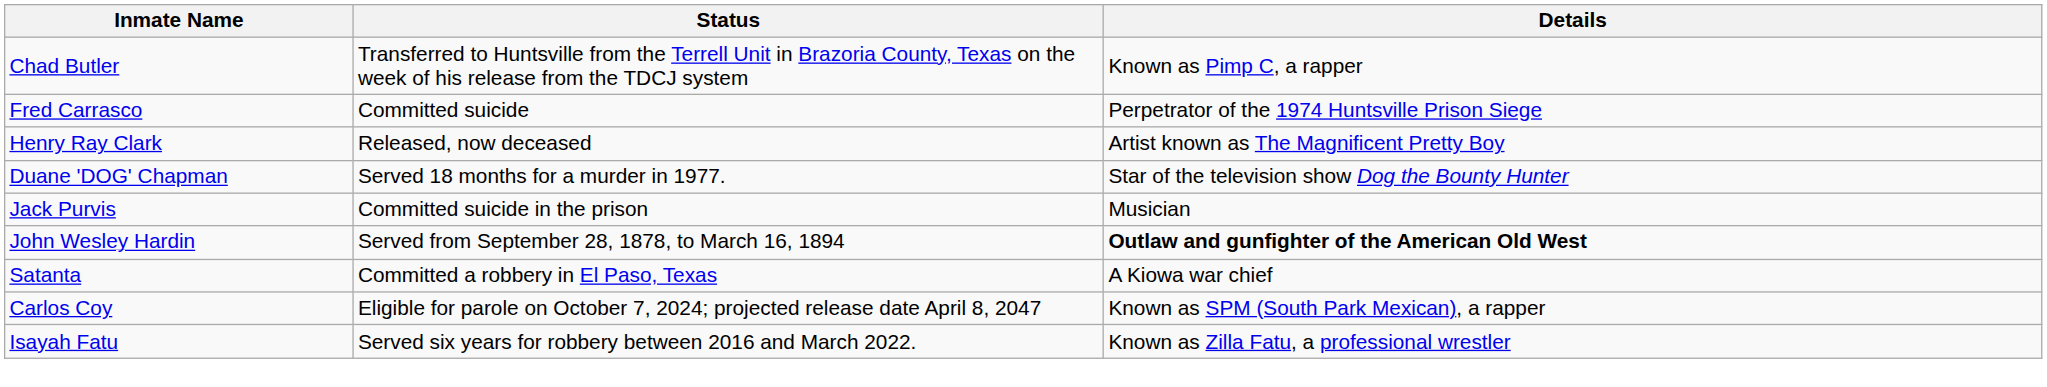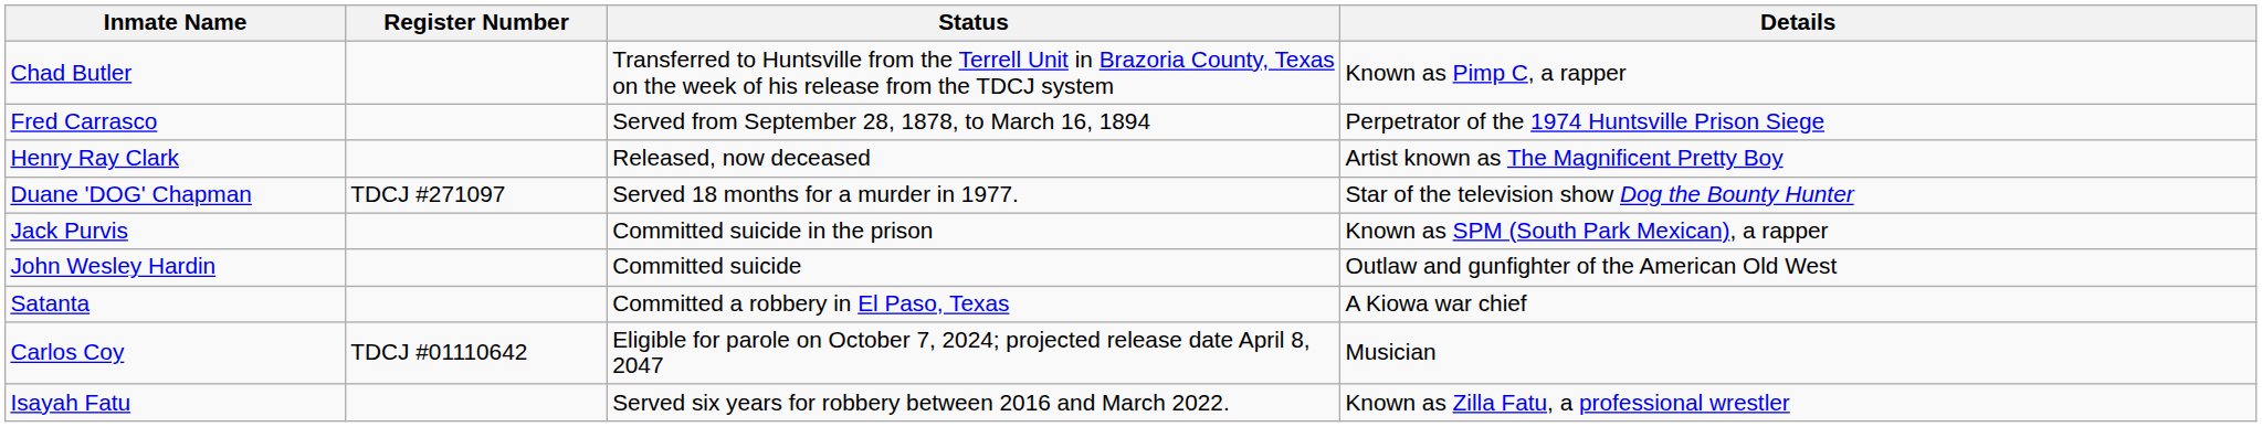+ column: Register Number | TDCJ #271097 | TDCJ #01110642
Fred Carrasco | Status: Committed suicide -> Served from September 28, 1878, to March 16, 1894
Jack Purvis | Details: Musician -> Known as SPM (South Park Mexican), a rapper
John Wesley Hardin | Status: Served from September 28, 1878, to March 16, 1894 -> Committed suicide
John Wesley Hardin | Details: bold -> normal
Carlos Coy | Details: Known as SPM (South Park Mexican), a rapper -> Musician
